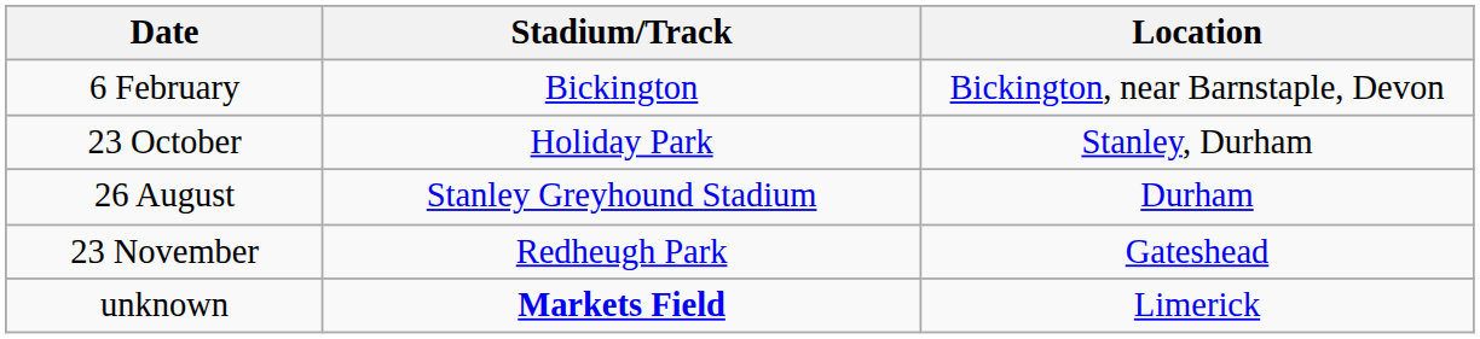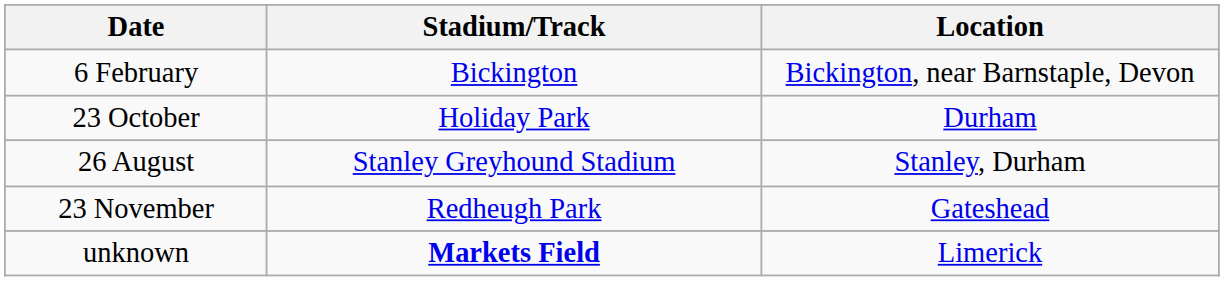23 October | Location: Stanley, Durham -> Durham
26 August | Location: Durham -> Stanley, Durham
